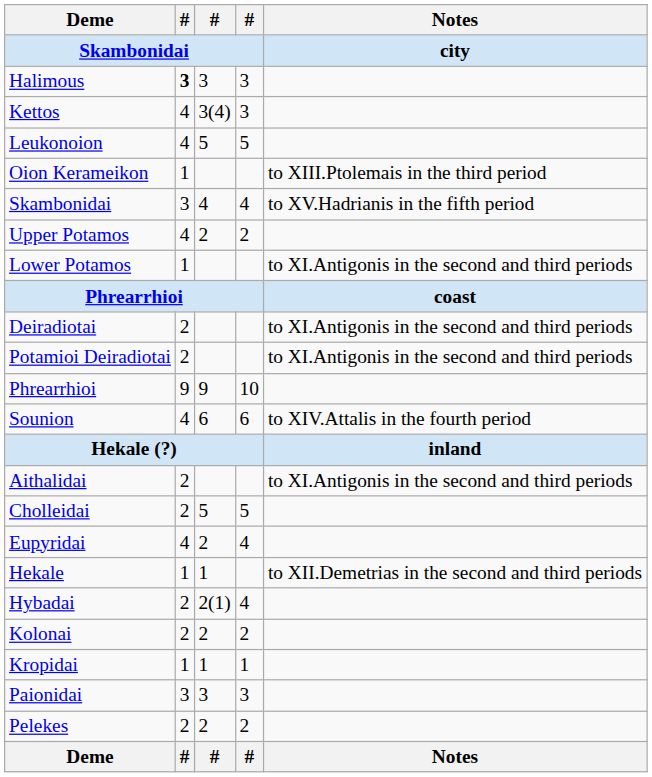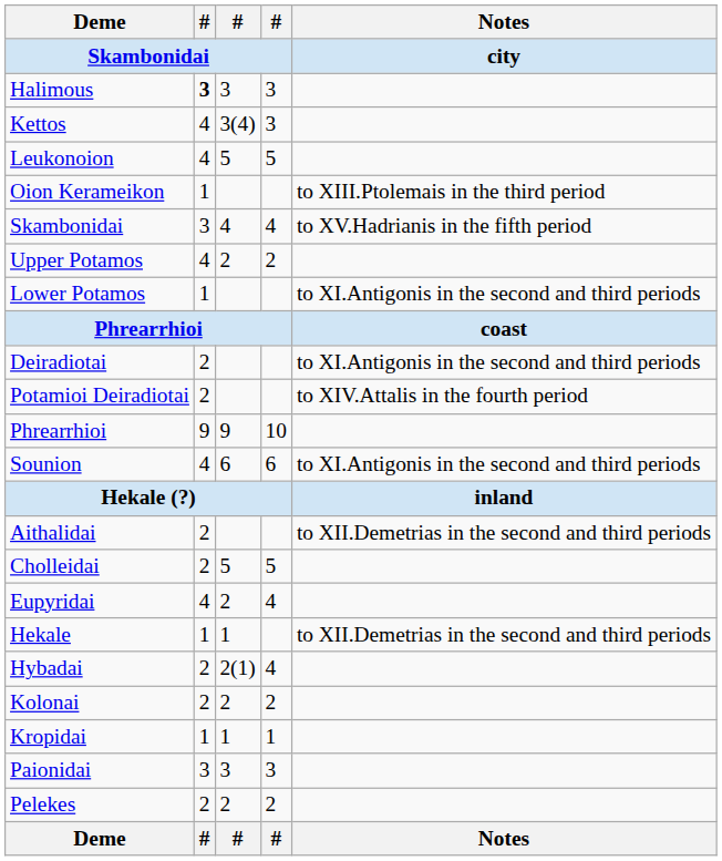Potamioi Deiradiotai | Notes / city: to XI.Antigonis in the second and third periods -> to XIV.Attalis in the fourth period
Sounion | Notes / city: to XIV.Attalis in the fourth period -> to XI.Antigonis in the second and third periods
Aithalidai | Notes / city: to XI.Antigonis in the second and third periods -> to XII.Demetrias in the second and third periods
